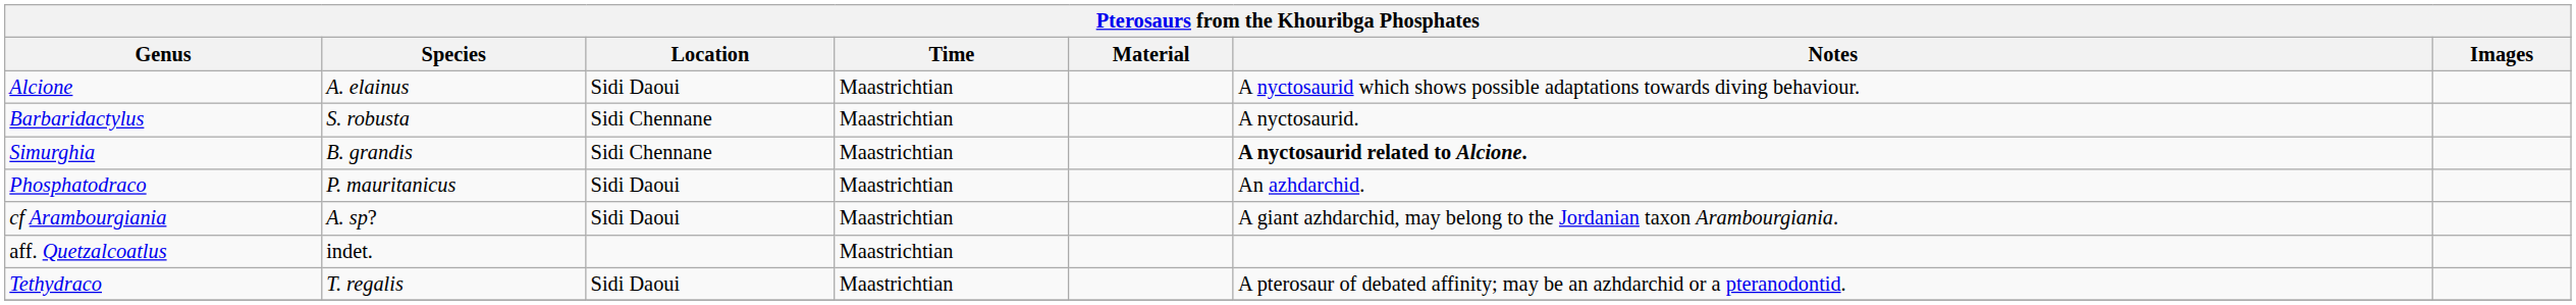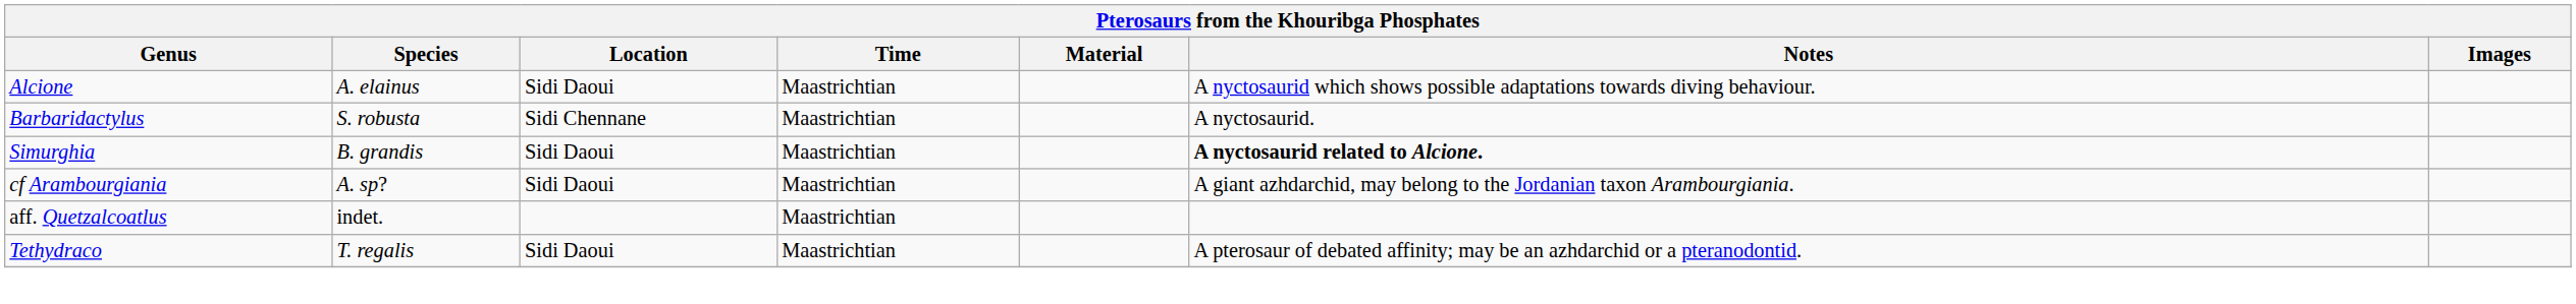Simurghia | Location: Sidi Chennane -> Sidi Daoui
- row: Phosphatodraco | P. mauritanicus | Sidi Daoui | Maastrichtian | An azhdarchid.
